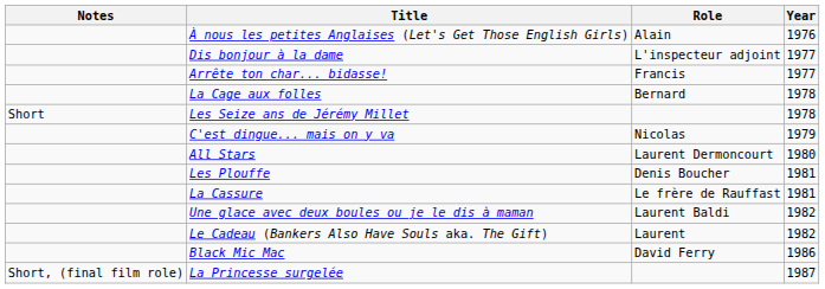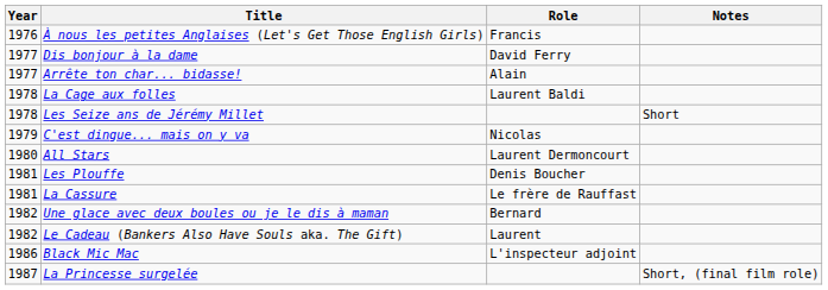columns swapped: Year <-> Notes
À nous les petites Anglaises (Let's Get Those English Girls) | Role: Alain -> Francis
Dis bonjour à la dame | Role: L'inspecteur adjoint -> David Ferry
Arrête ton char... bidasse! | Role: Francis -> Alain
La Cage aux folles | Role: Bernard -> Laurent Baldi
Une glace avec deux boules ou je le dis à maman | Role: Laurent Baldi -> Bernard
Black Mic Mac | Role: David Ferry -> L'inspecteur adjoint
